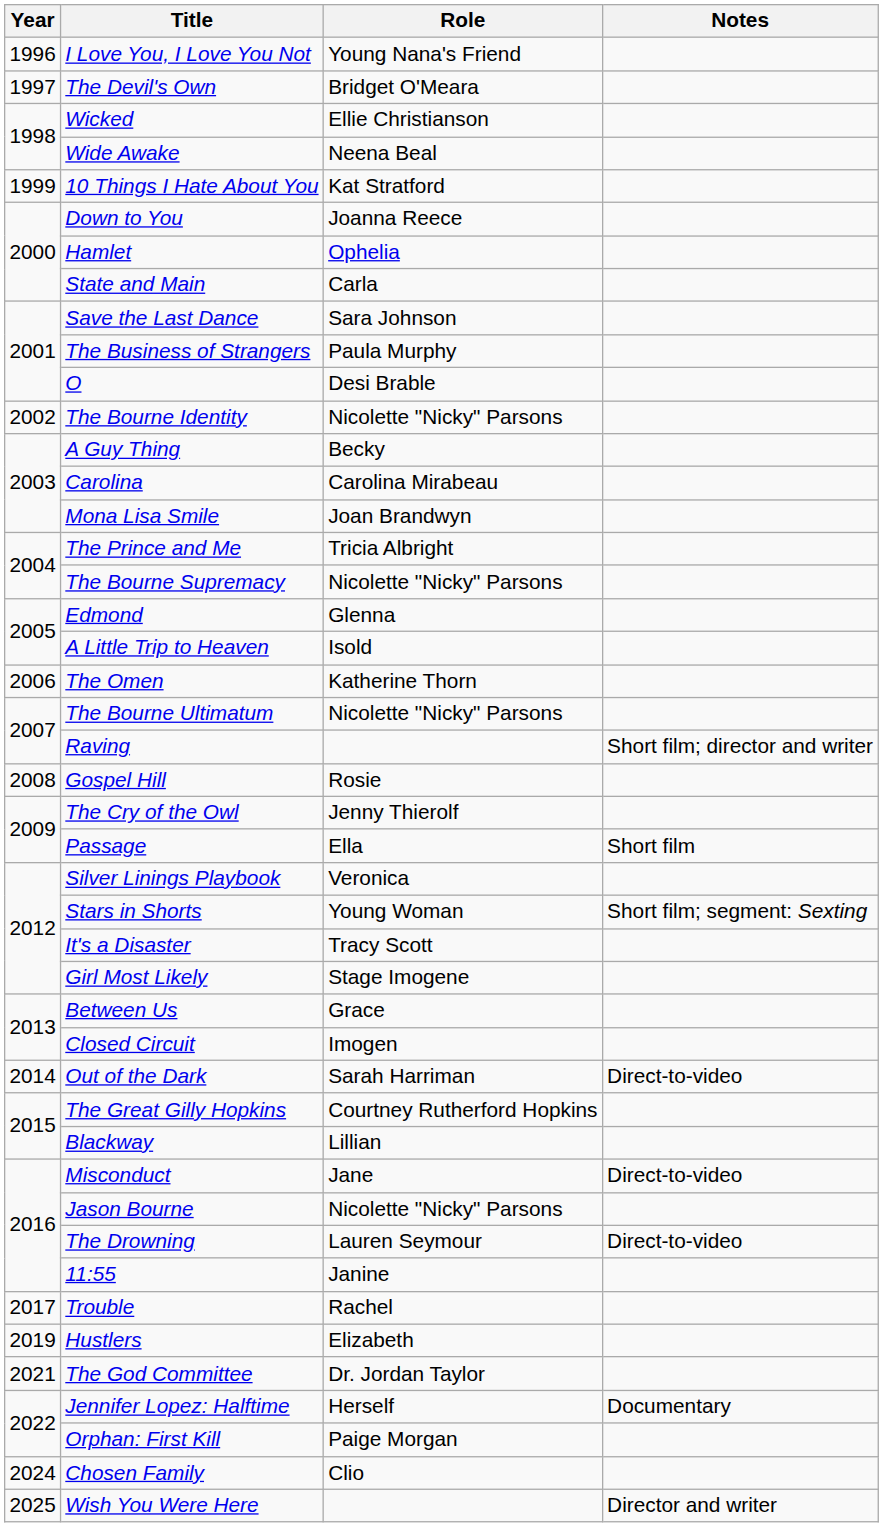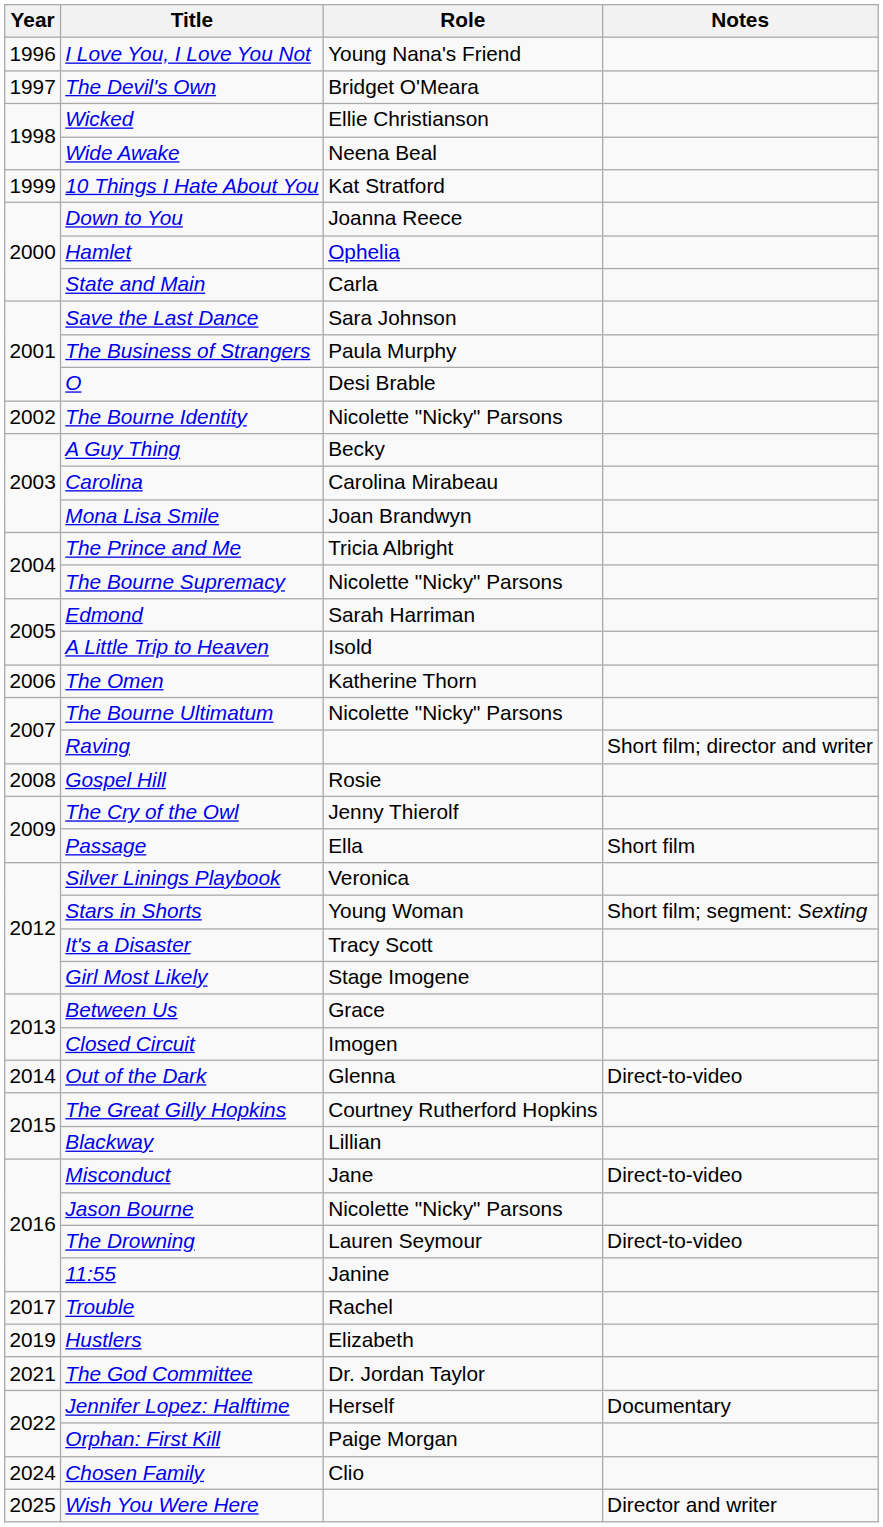Edmond | Role: Glenna -> Sarah Harriman
Out of the Dark | Role: Sarah Harriman -> Glenna
